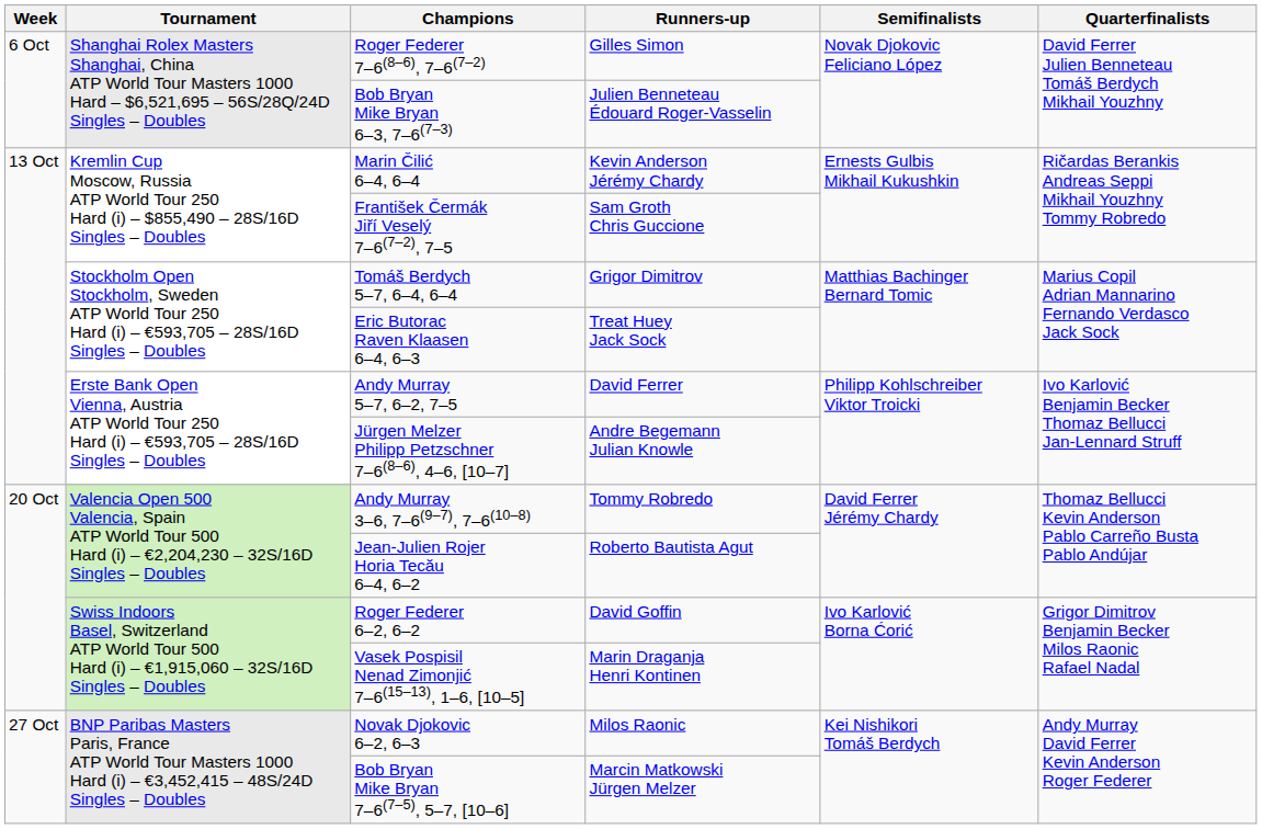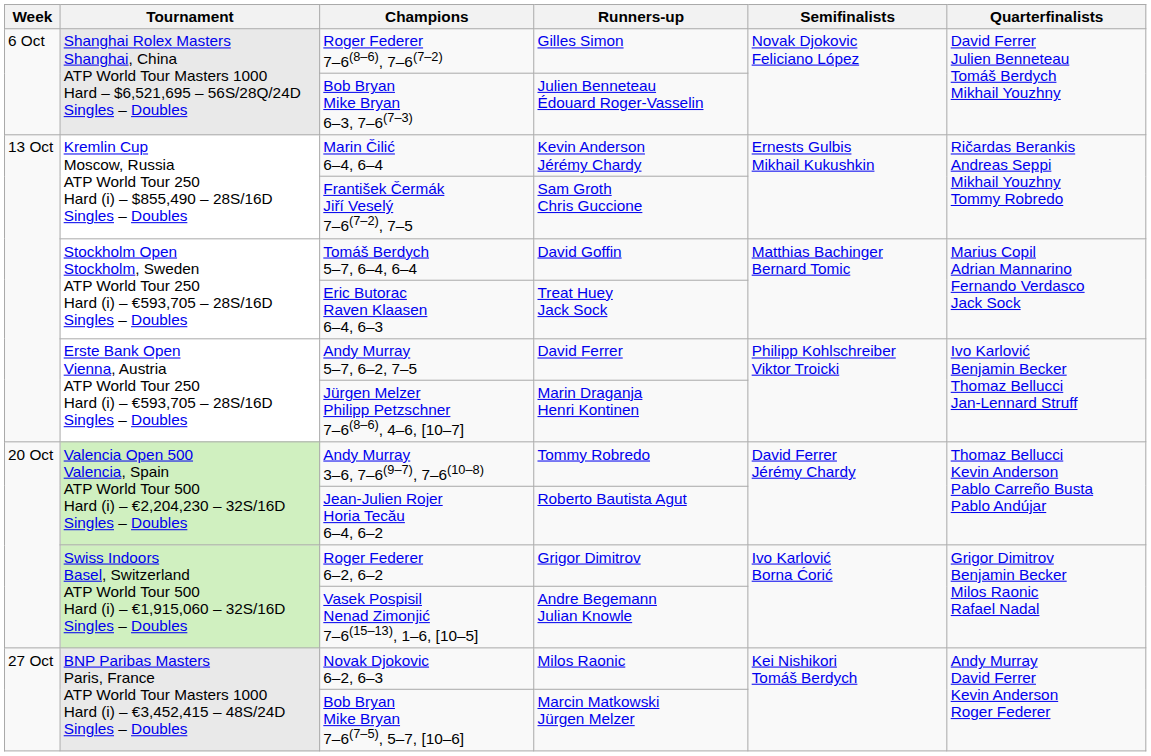Tomáš Berdych 5–7, 6–4, 6–4 | Runners-up: Grigor Dimitrov -> David Goffin
Jürgen Melzer Philipp Petzschner 7–6(8–6), 4–6, [10–7] | Runners-up: Andre Begemann Julian Knowle -> Marin Draganja Henri Kontinen
Roger Federer 6–2, 6–2 | Runners-up: David Goffin -> Grigor Dimitrov
Vasek Pospisil Nenad Zimonjić 7–6(15–13), 1–6, [10–5] | Runners-up: Marin Draganja Henri Kontinen -> Andre Begemann Julian Knowle
